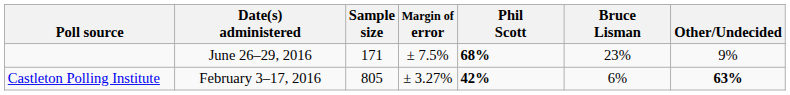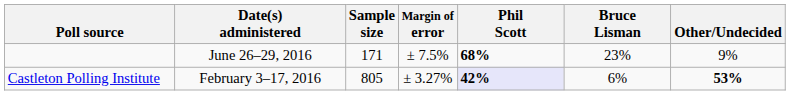Castleton Polling Institute | Phil Scott: no background -> lavender background
Castleton Polling Institute | Other/Undecided: 63% -> 53%
